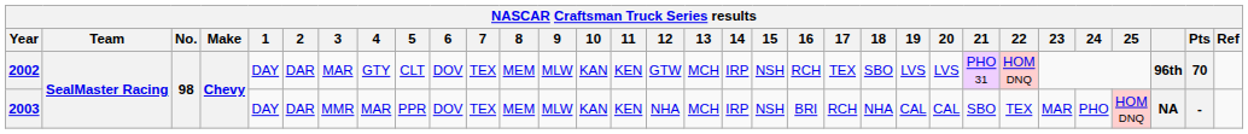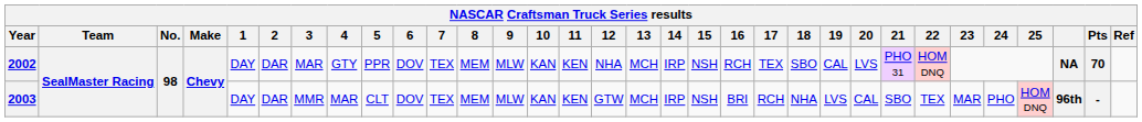2002 | 5: CLT -> PPR
2002 | 12: GTW -> NHA
2002 | 19: LVS -> CAL
2002 | column 30: 96th -> NA
2003 | 5: PPR -> CLT
2003 | 12: NHA -> GTW
2003 | 19: CAL -> LVS
2003 | column 30: NA -> 96th
